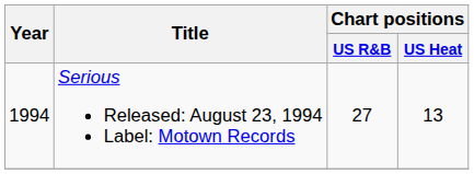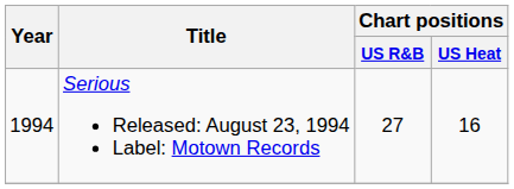Serious Released: August 23, 1994 Label: Motown Records | Chart positions / US Heat: 13 -> 16
